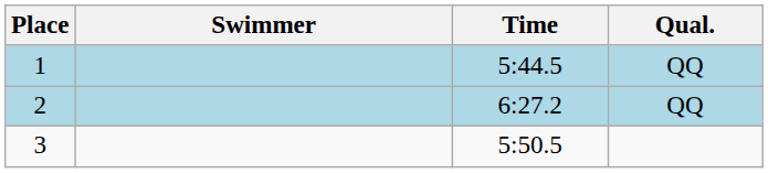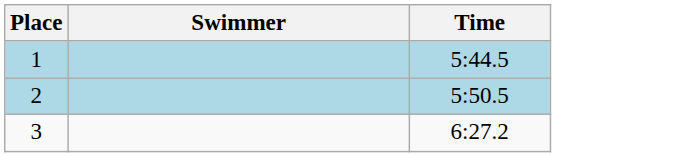- column: Qual. | QQ | QQ
2 | Time: 6:27.2 -> 5:50.5
3 | Time: 5:50.5 -> 6:27.2
